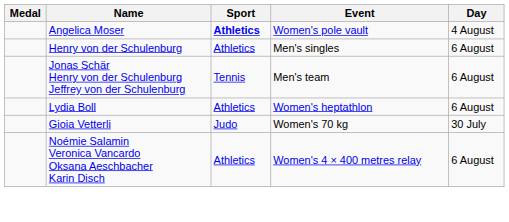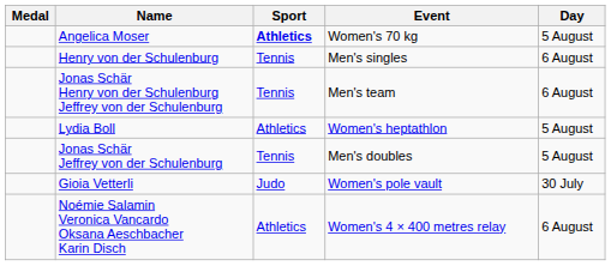Angelica Moser | Event: Women's pole vault -> Women's 70 kg
Angelica Moser | Day: 4 August -> 5 August
Henry von der Schulenburg | Sport: Athletics -> Tennis
Lydia Boll | Day: 6 August -> 5 August
+ row: Jonas Schär Jeffrey von der Schulenburg | Tennis | Men's doubles | 5 August
Gioia Vetterli | Event: Women's 70 kg -> Women's pole vault
